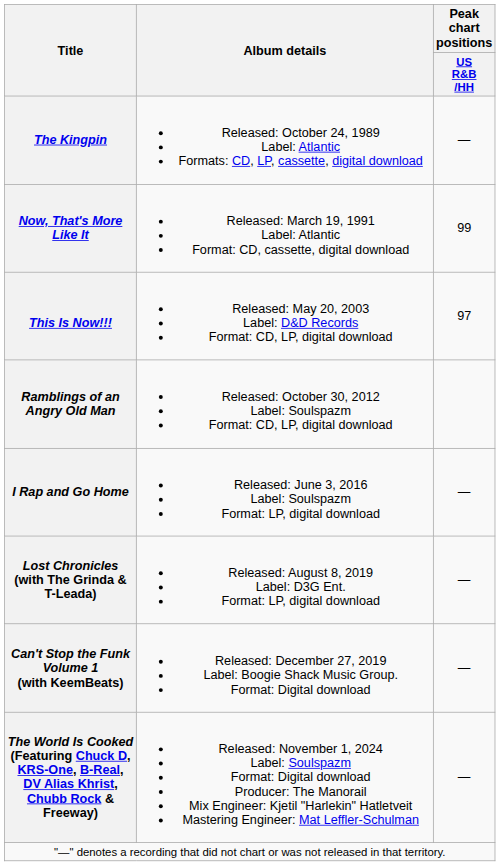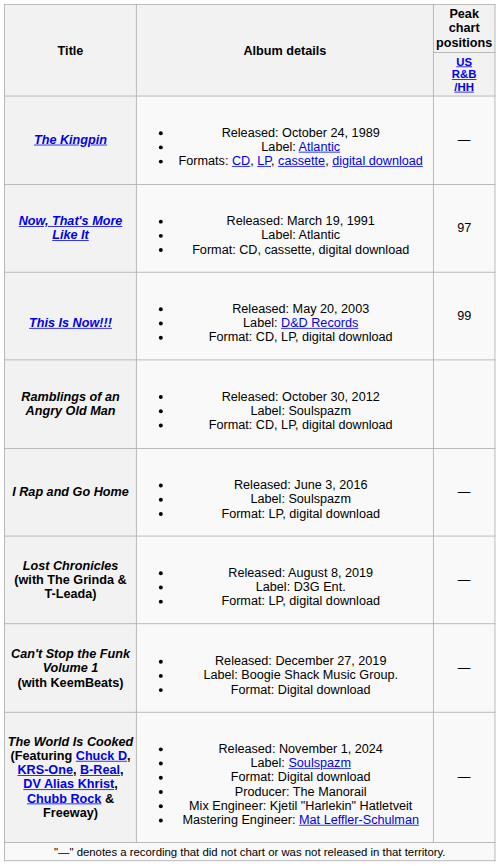Now, That's More Like It | Peak chart positions / US R&B /HH: 99 -> 97
This Is Now!!! | Peak chart positions / US R&B /HH: 97 -> 99
